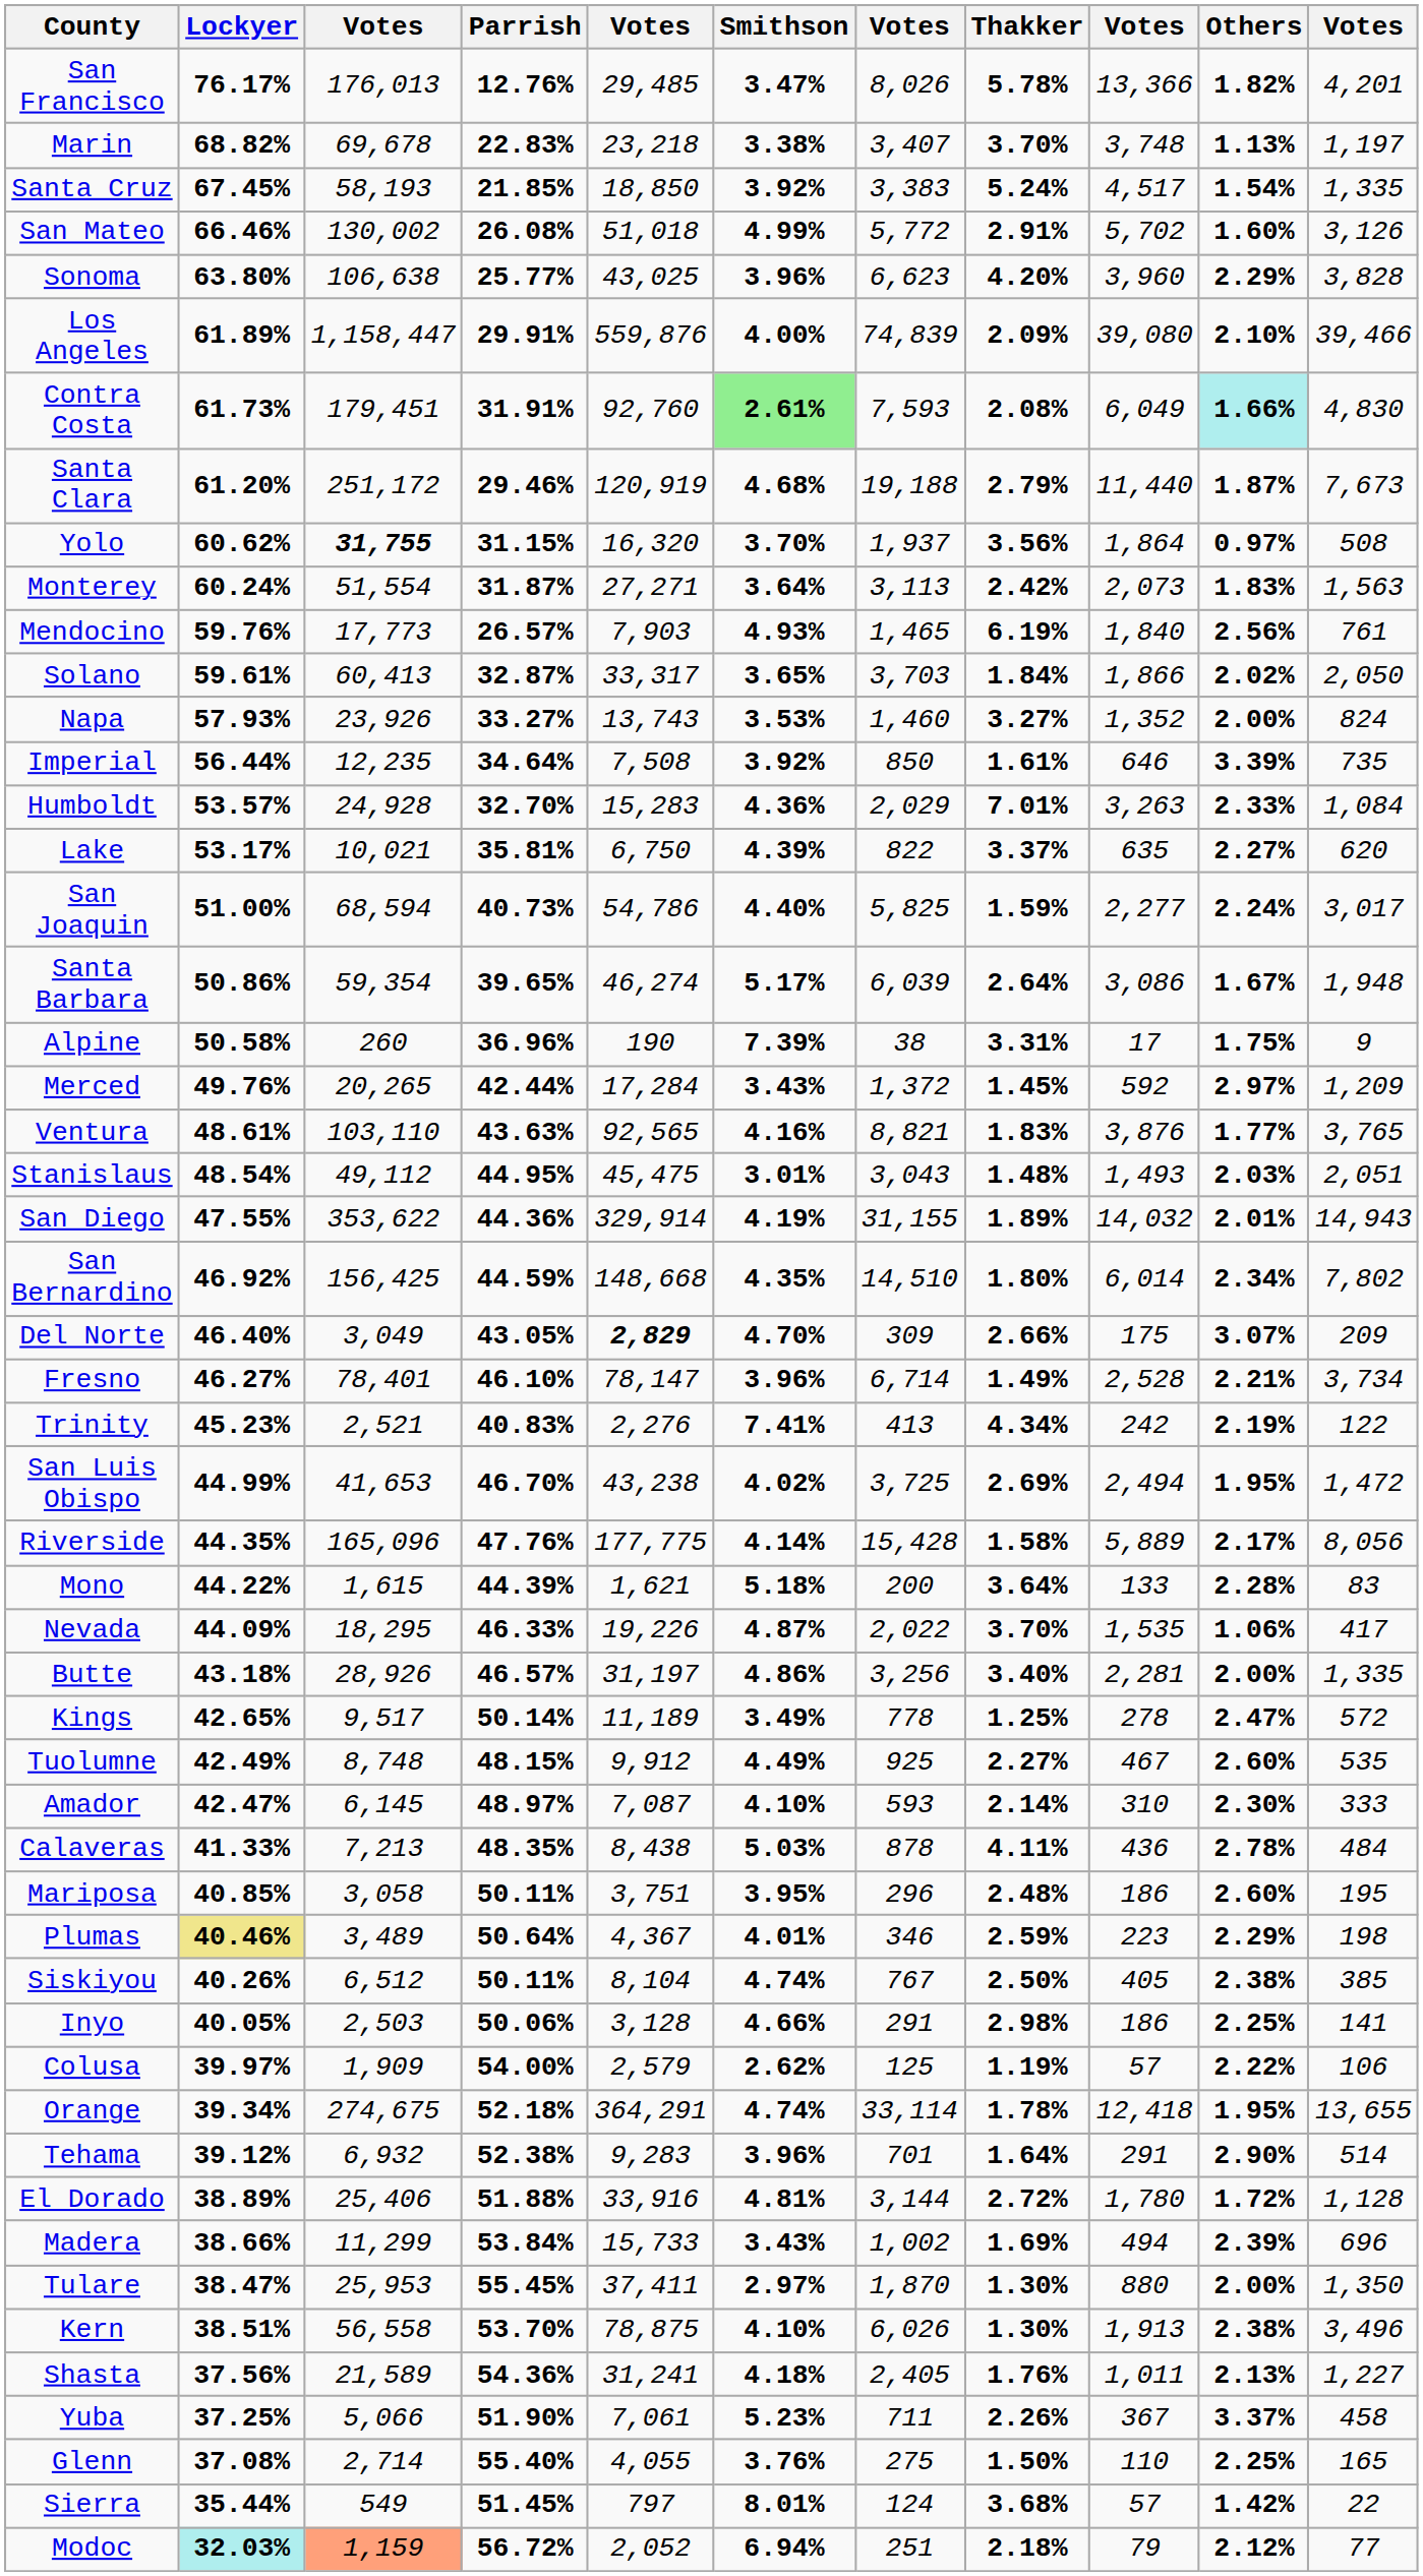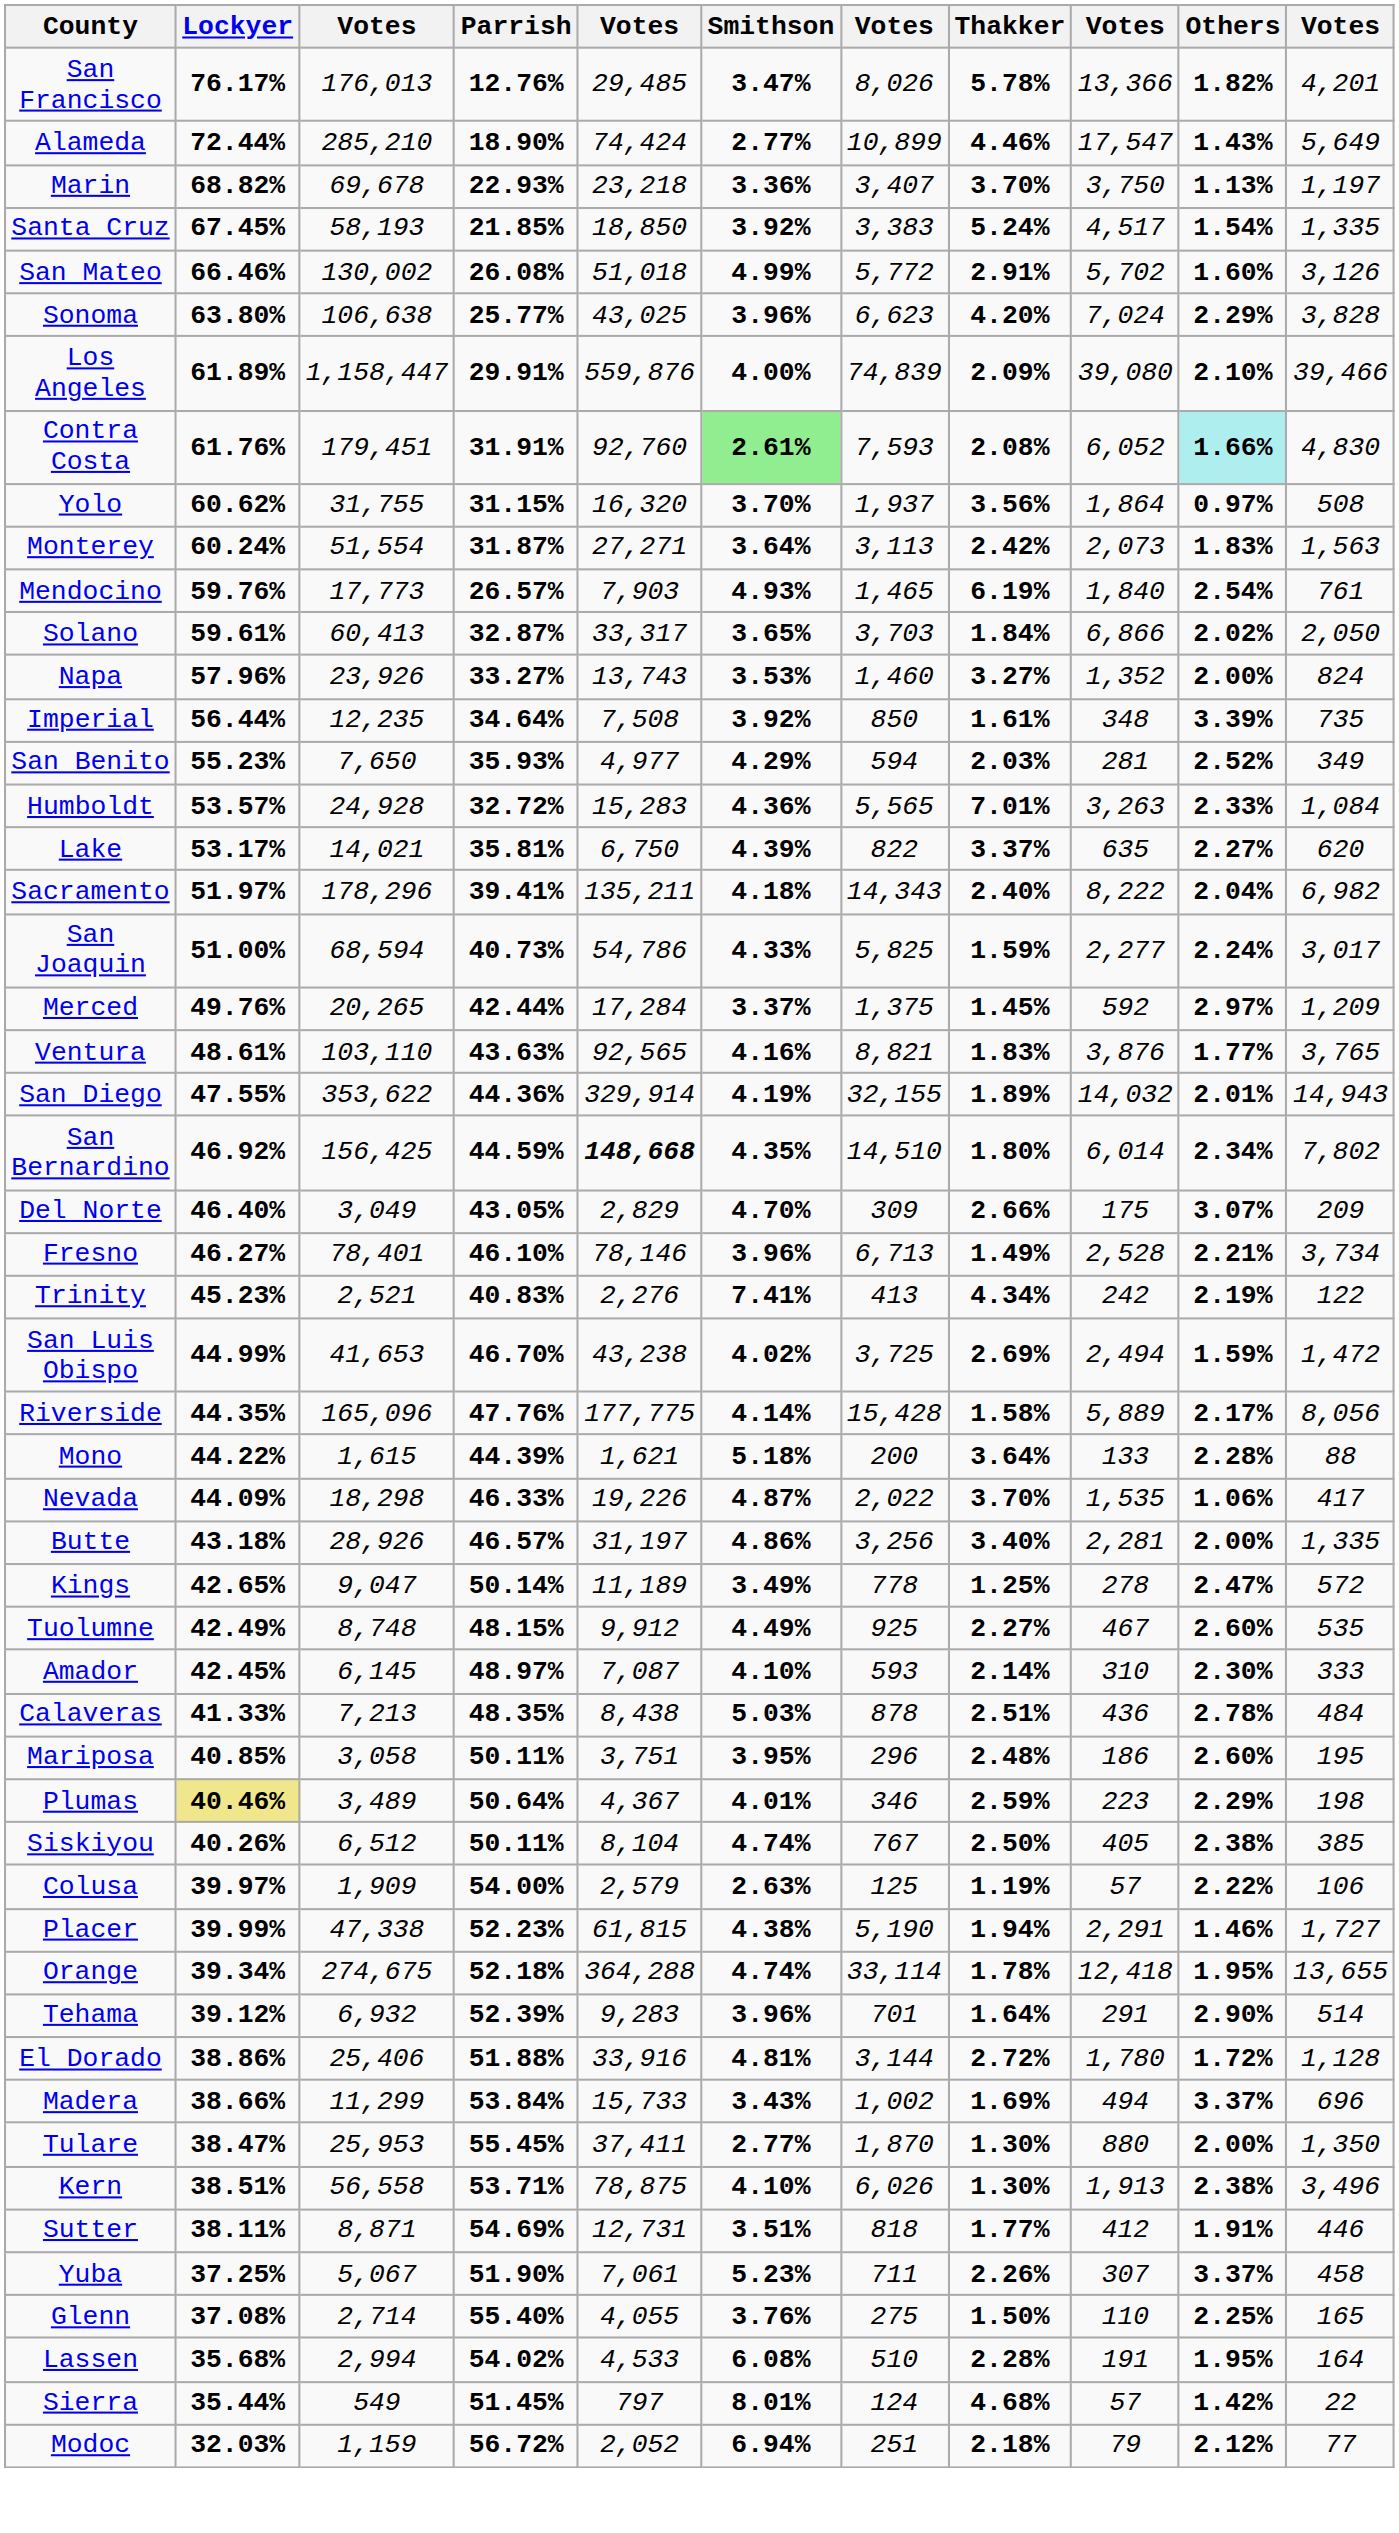+ row: Alameda | 72.44% | 285,210 | 18.90% | 74,424 | 2.77% | 10,899 | 4.46% | 17,547 | 1.43% | 5,649
Marin | Parrish: 22.83% -> 22.93%
Marin | Smithson: 3.38% -> 3.36%
Marin | column 9: 3,748 -> 3,750
Sonoma | column 9: 3,960 -> 7,024
Contra Costa | Lockyer: 61.73% -> 61.76%
Contra Costa | column 9: 6,049 -> 6,052
- row: Santa Clara | 61.20% | 251,172 | 29.46% | 120,919 | 4.68% | 19,188 | 2.79% | 11,440 | 1.87% | 7,673
Yolo | column 3: bold -> normal
Mendocino | Others: 2.56% -> 2.54%
Solano | column 9: 1,866 -> 6,866
Napa | Lockyer: 57.93% -> 57.96%
Imperial | column 9: 646 -> 348
+ row: San Benito | 55.23% | 7,650 | 35.93% | 4,977 | 4.29% | 594 | 2.03% | 281 | 2.52% | 349
Humboldt | Parrish: 32.70% -> 32.72%
Humboldt | column 7: 2,029 -> 5,565
Lake | column 3: 10,021 -> 14,021
+ row: Sacramento | 51.97% | 178,296 | 39.41% | 135,211 | 4.18% | 14,343 | 2.40% | 8,222 | 2.04% | 6,982
San Joaquin | Smithson: 4.40% -> 4.33%
- row: Santa Barbara | 50.86% | 59,354 | 39.65% | 46,274 | 5.17% | 6,039 | 2.64% | 3,086 | 1.67% | 1,948
- row: Alpine | 50.58% | 260 | 36.96% | 190 | 7.39% | 38 | 3.31% | 17 | 1.75% | 9
Merced | Smithson: 3.43% -> 3.37%
Merced | column 7: 1,372 -> 1,375
- row: Stanislaus | 48.54% | 49,112 | 44.95% | 45,475 | 3.01% | 3,043 | 1.48% | 1,493 | 2.03% | 2,051
San Diego | column 7: 31,155 -> 32,155
San Bernardino | column 5: normal -> bold
Del Norte | column 5: bold -> normal
Fresno | column 5: 78,147 -> 78,146
Fresno | column 7: 6,714 -> 6,713
San Luis Obispo | Others: 1.95% -> 1.59%
Mono | column 11: 83 -> 88
Nevada | column 3: 18,295 -> 18,298
Kings | column 3: 9,517 -> 9,047
Amador | Lockyer: 42.47% -> 42.45%
Calaveras | Thakker: 4.11% -> 2.51%
- row: Inyo | 40.05% | 2,503 | 50.06% | 3,128 | 4.66% | 291 | 2.98% | 186 | 2.25% | 141
Colusa | Smithson: 2.62% -> 2.63%
+ row: Placer | 39.99% | 47,338 | 52.23% | 61,815 | 4.38% | 5,190 | 1.94% | 2,291 | 1.46% | 1,727
Orange | column 5: 364,291 -> 364,288
Tehama | Parrish: 52.38% -> 52.39%
El Dorado | Lockyer: 38.89% -> 38.86%
Madera | Others: 2.39% -> 3.37%
Tulare | Smithson: 2.97% -> 2.77%
Kern | Parrish: 53.70% -> 53.71%
+ row: Sutter | 38.11% | 8,871 | 54.69% | 12,731 | 3.51% | 818 | 1.77% | 412 | 1.91% | 446
- row: Shasta | 37.56% | 21,589 | 54.36% | 31,241 | 4.18% | 2,405 | 1.76% | 1,011 | 2.13% | 1,227
Yuba | column 3: 5,066 -> 5,067
Yuba | column 9: 367 -> 307
+ row: Lassen | 35.68% | 2,994 | 54.02% | 4,533 | 6.08% | 510 | 2.28% | 191 | 1.95% | 164
Sierra | Thakker: 3.68% -> 4.68%
Modoc | Lockyer: paleturquoise background -> no background
Modoc | column 3: lightsalmon background -> no background
